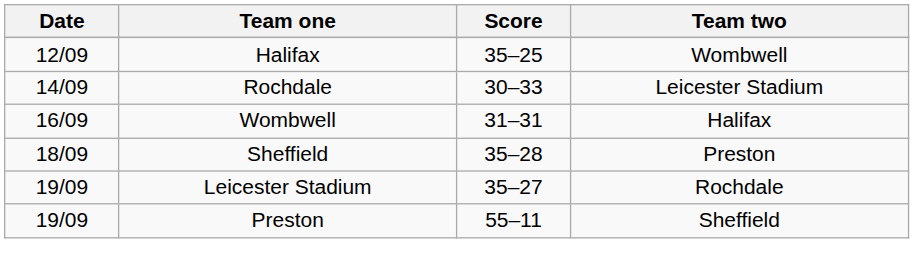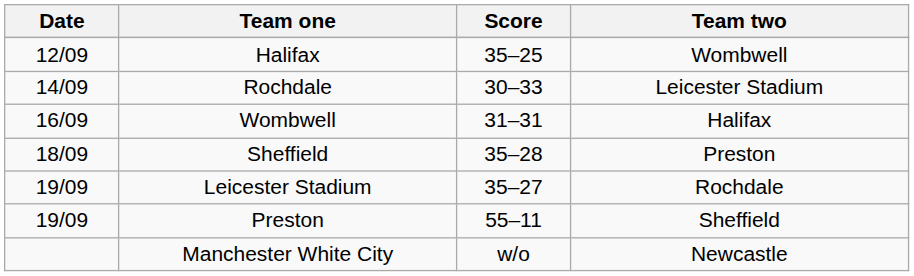+ row: Manchester White City | w/o | Newcastle
